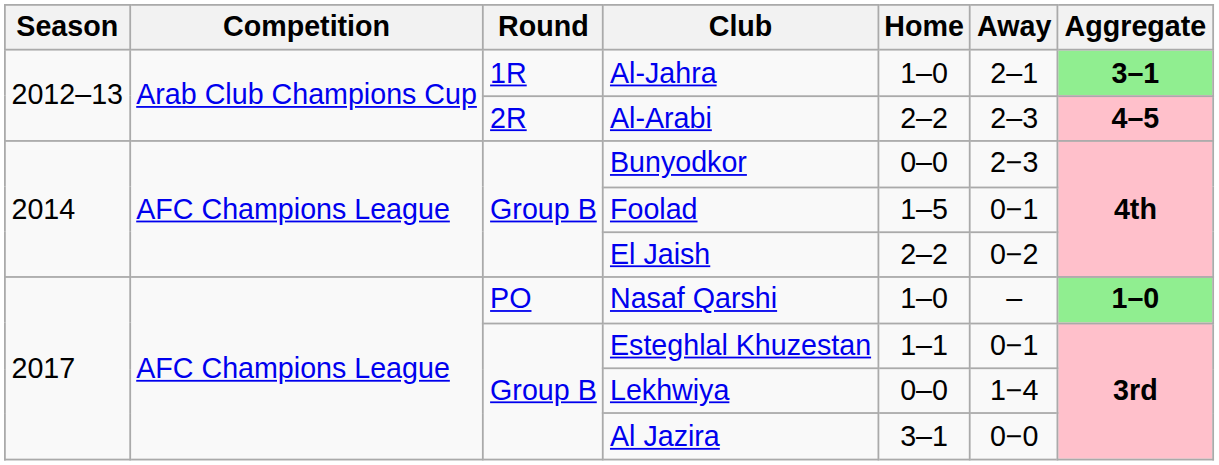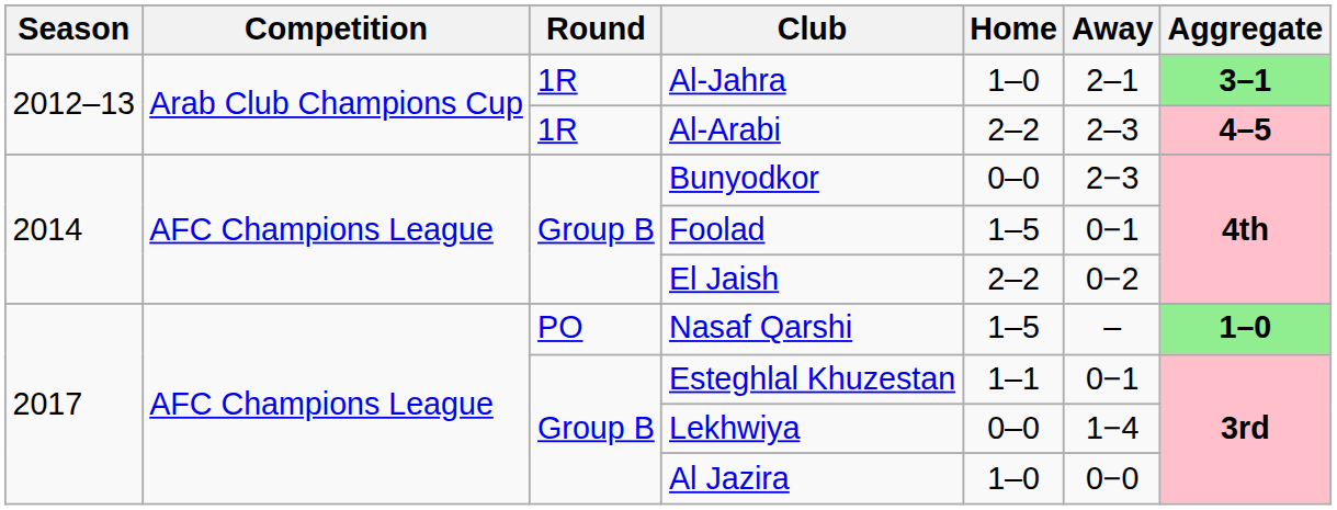Al-Arabi | Round: 2R -> 1R
Nasaf Qarshi | Home: 1–0 -> 1–5
Al Jazira | Home: 3–1 -> 1–0
